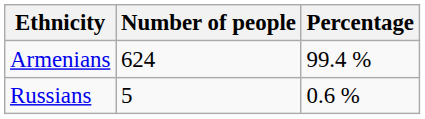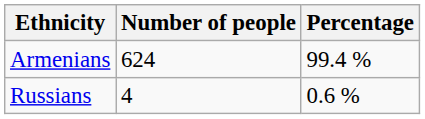Russians | Number of people: 5 -> 4
